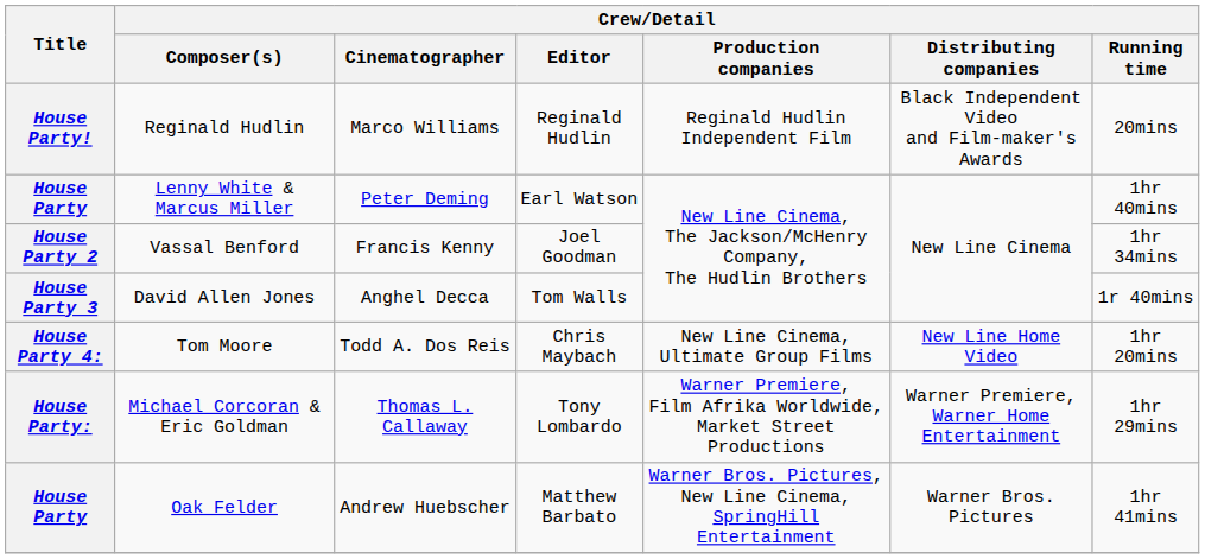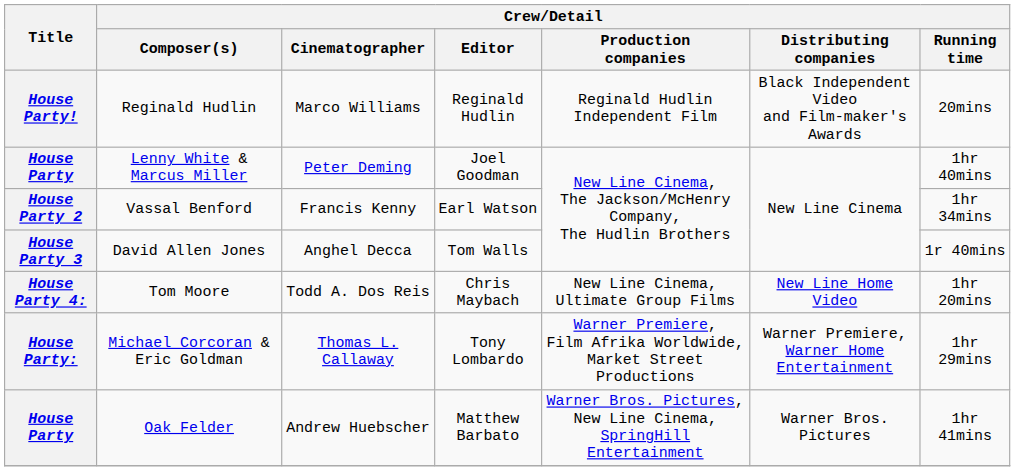Lenny White & Marcus Miller | Crew/Detail / Editor: Earl Watson -> Joel Goodman
Vassal Benford | Crew/Detail / Editor: Joel Goodman -> Earl Watson
